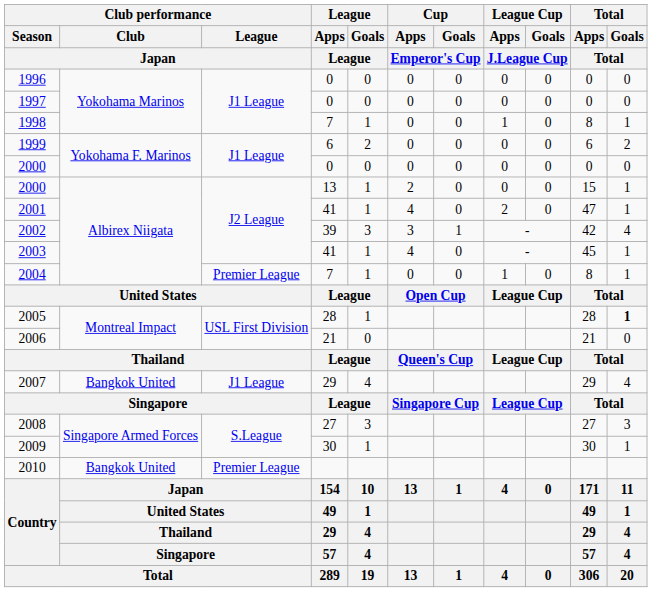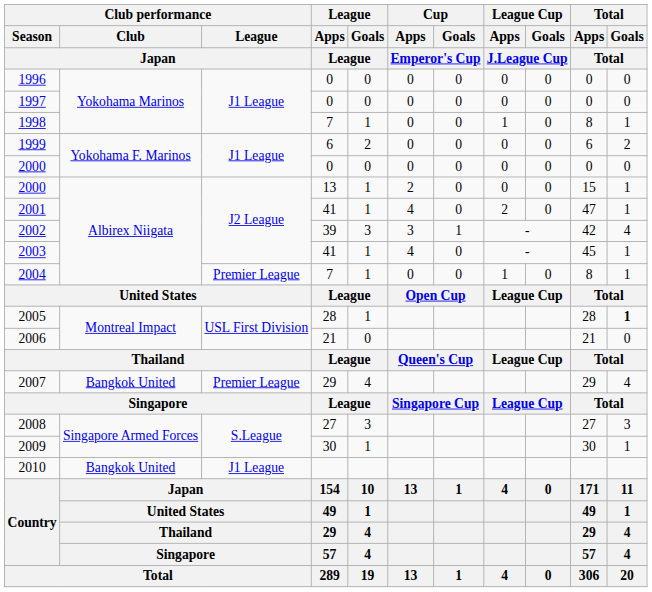2007 | Club performance / League / Japan: J1 League -> Premier League
2010 | Club performance / League / Japan: Premier League -> J1 League
